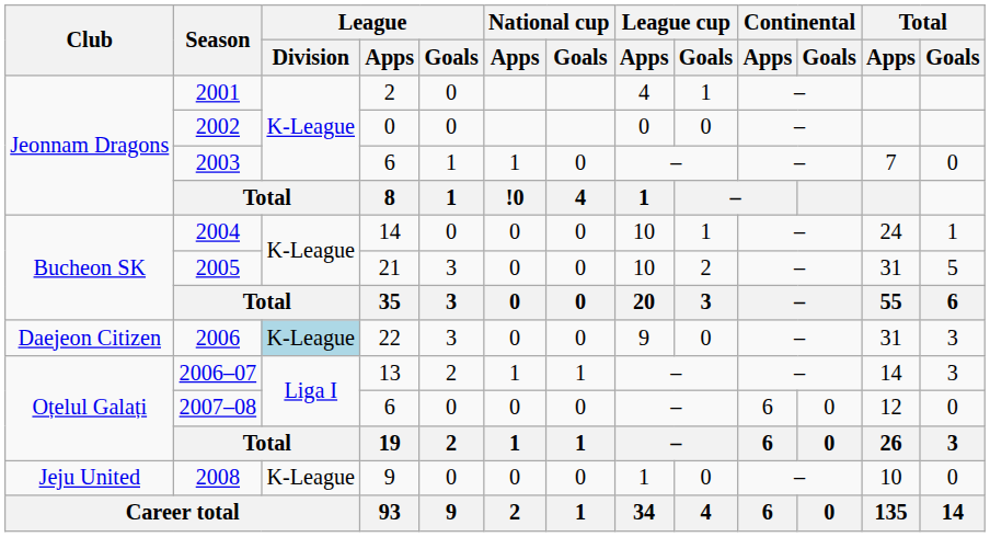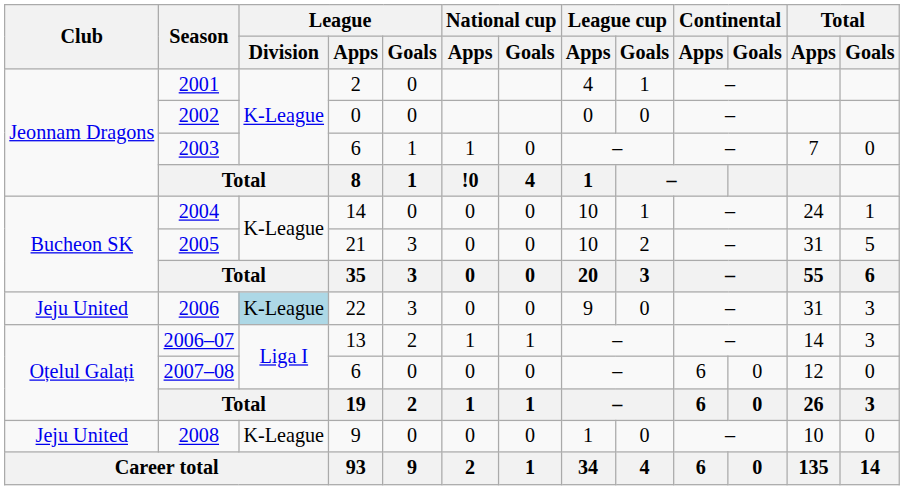2006 | Club: Daejeon Citizen -> Jeju United
